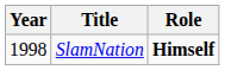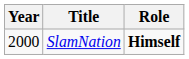SlamNation | Year: 1998 -> 2000
